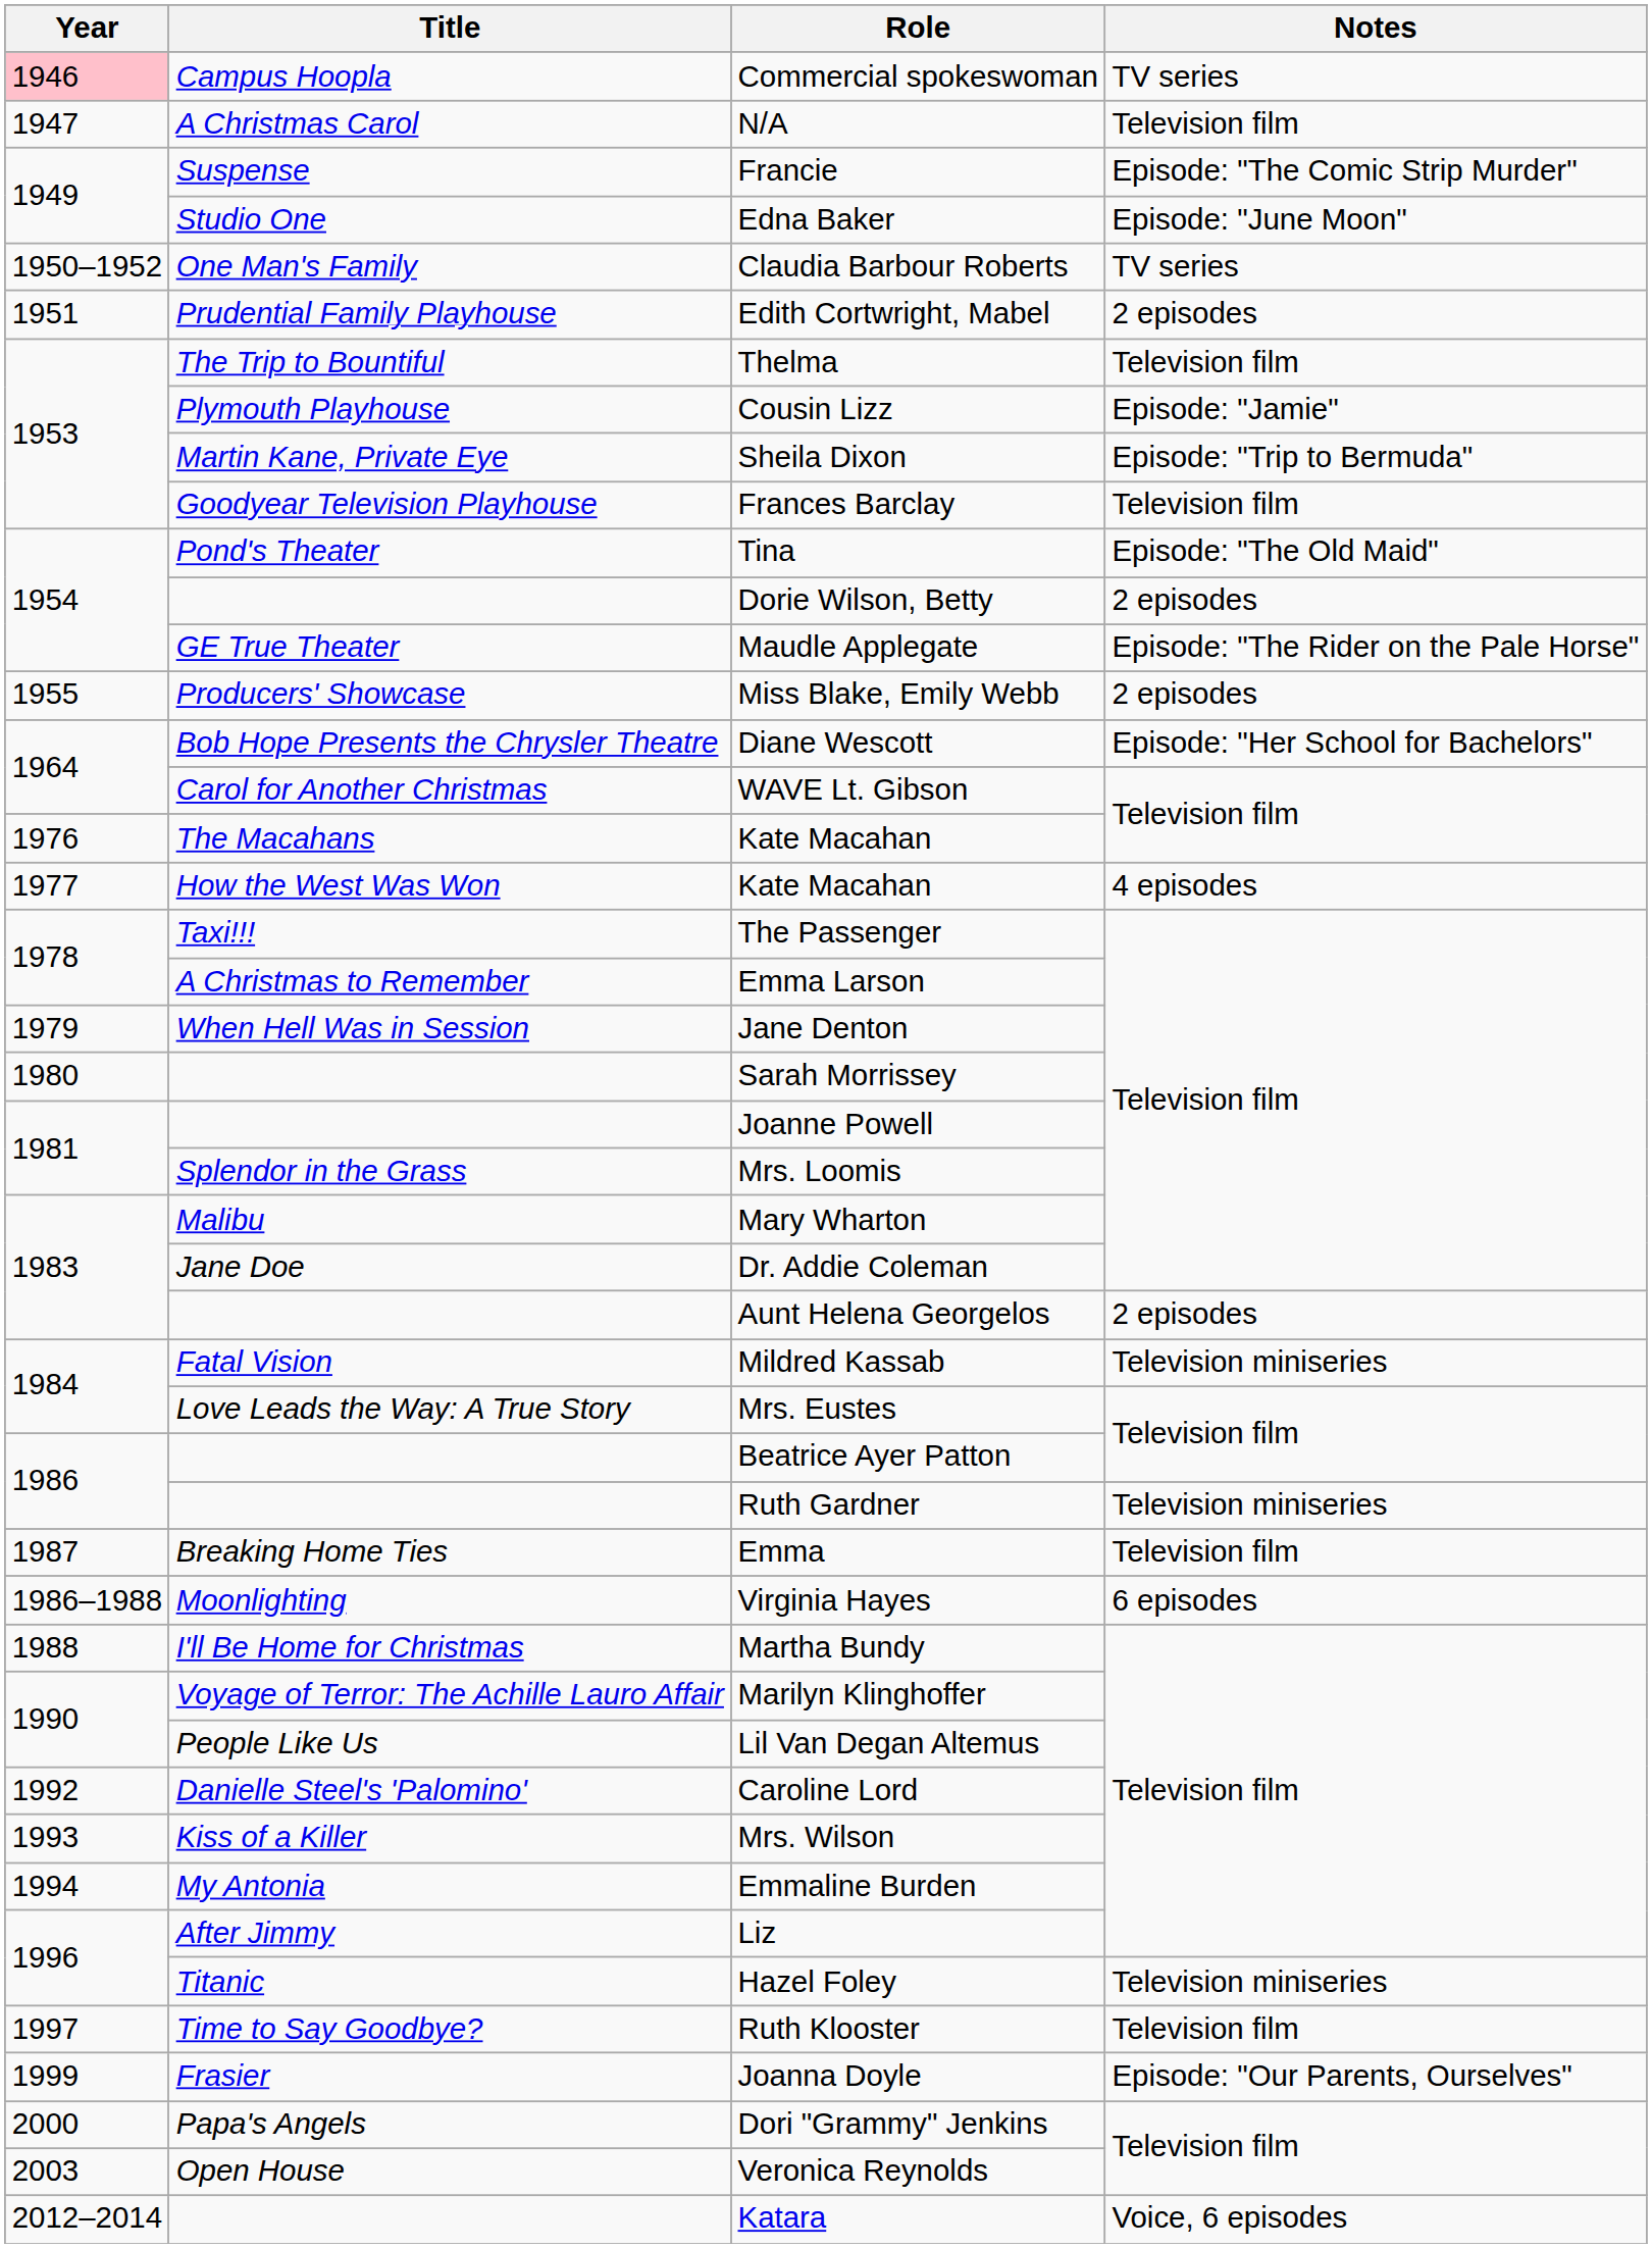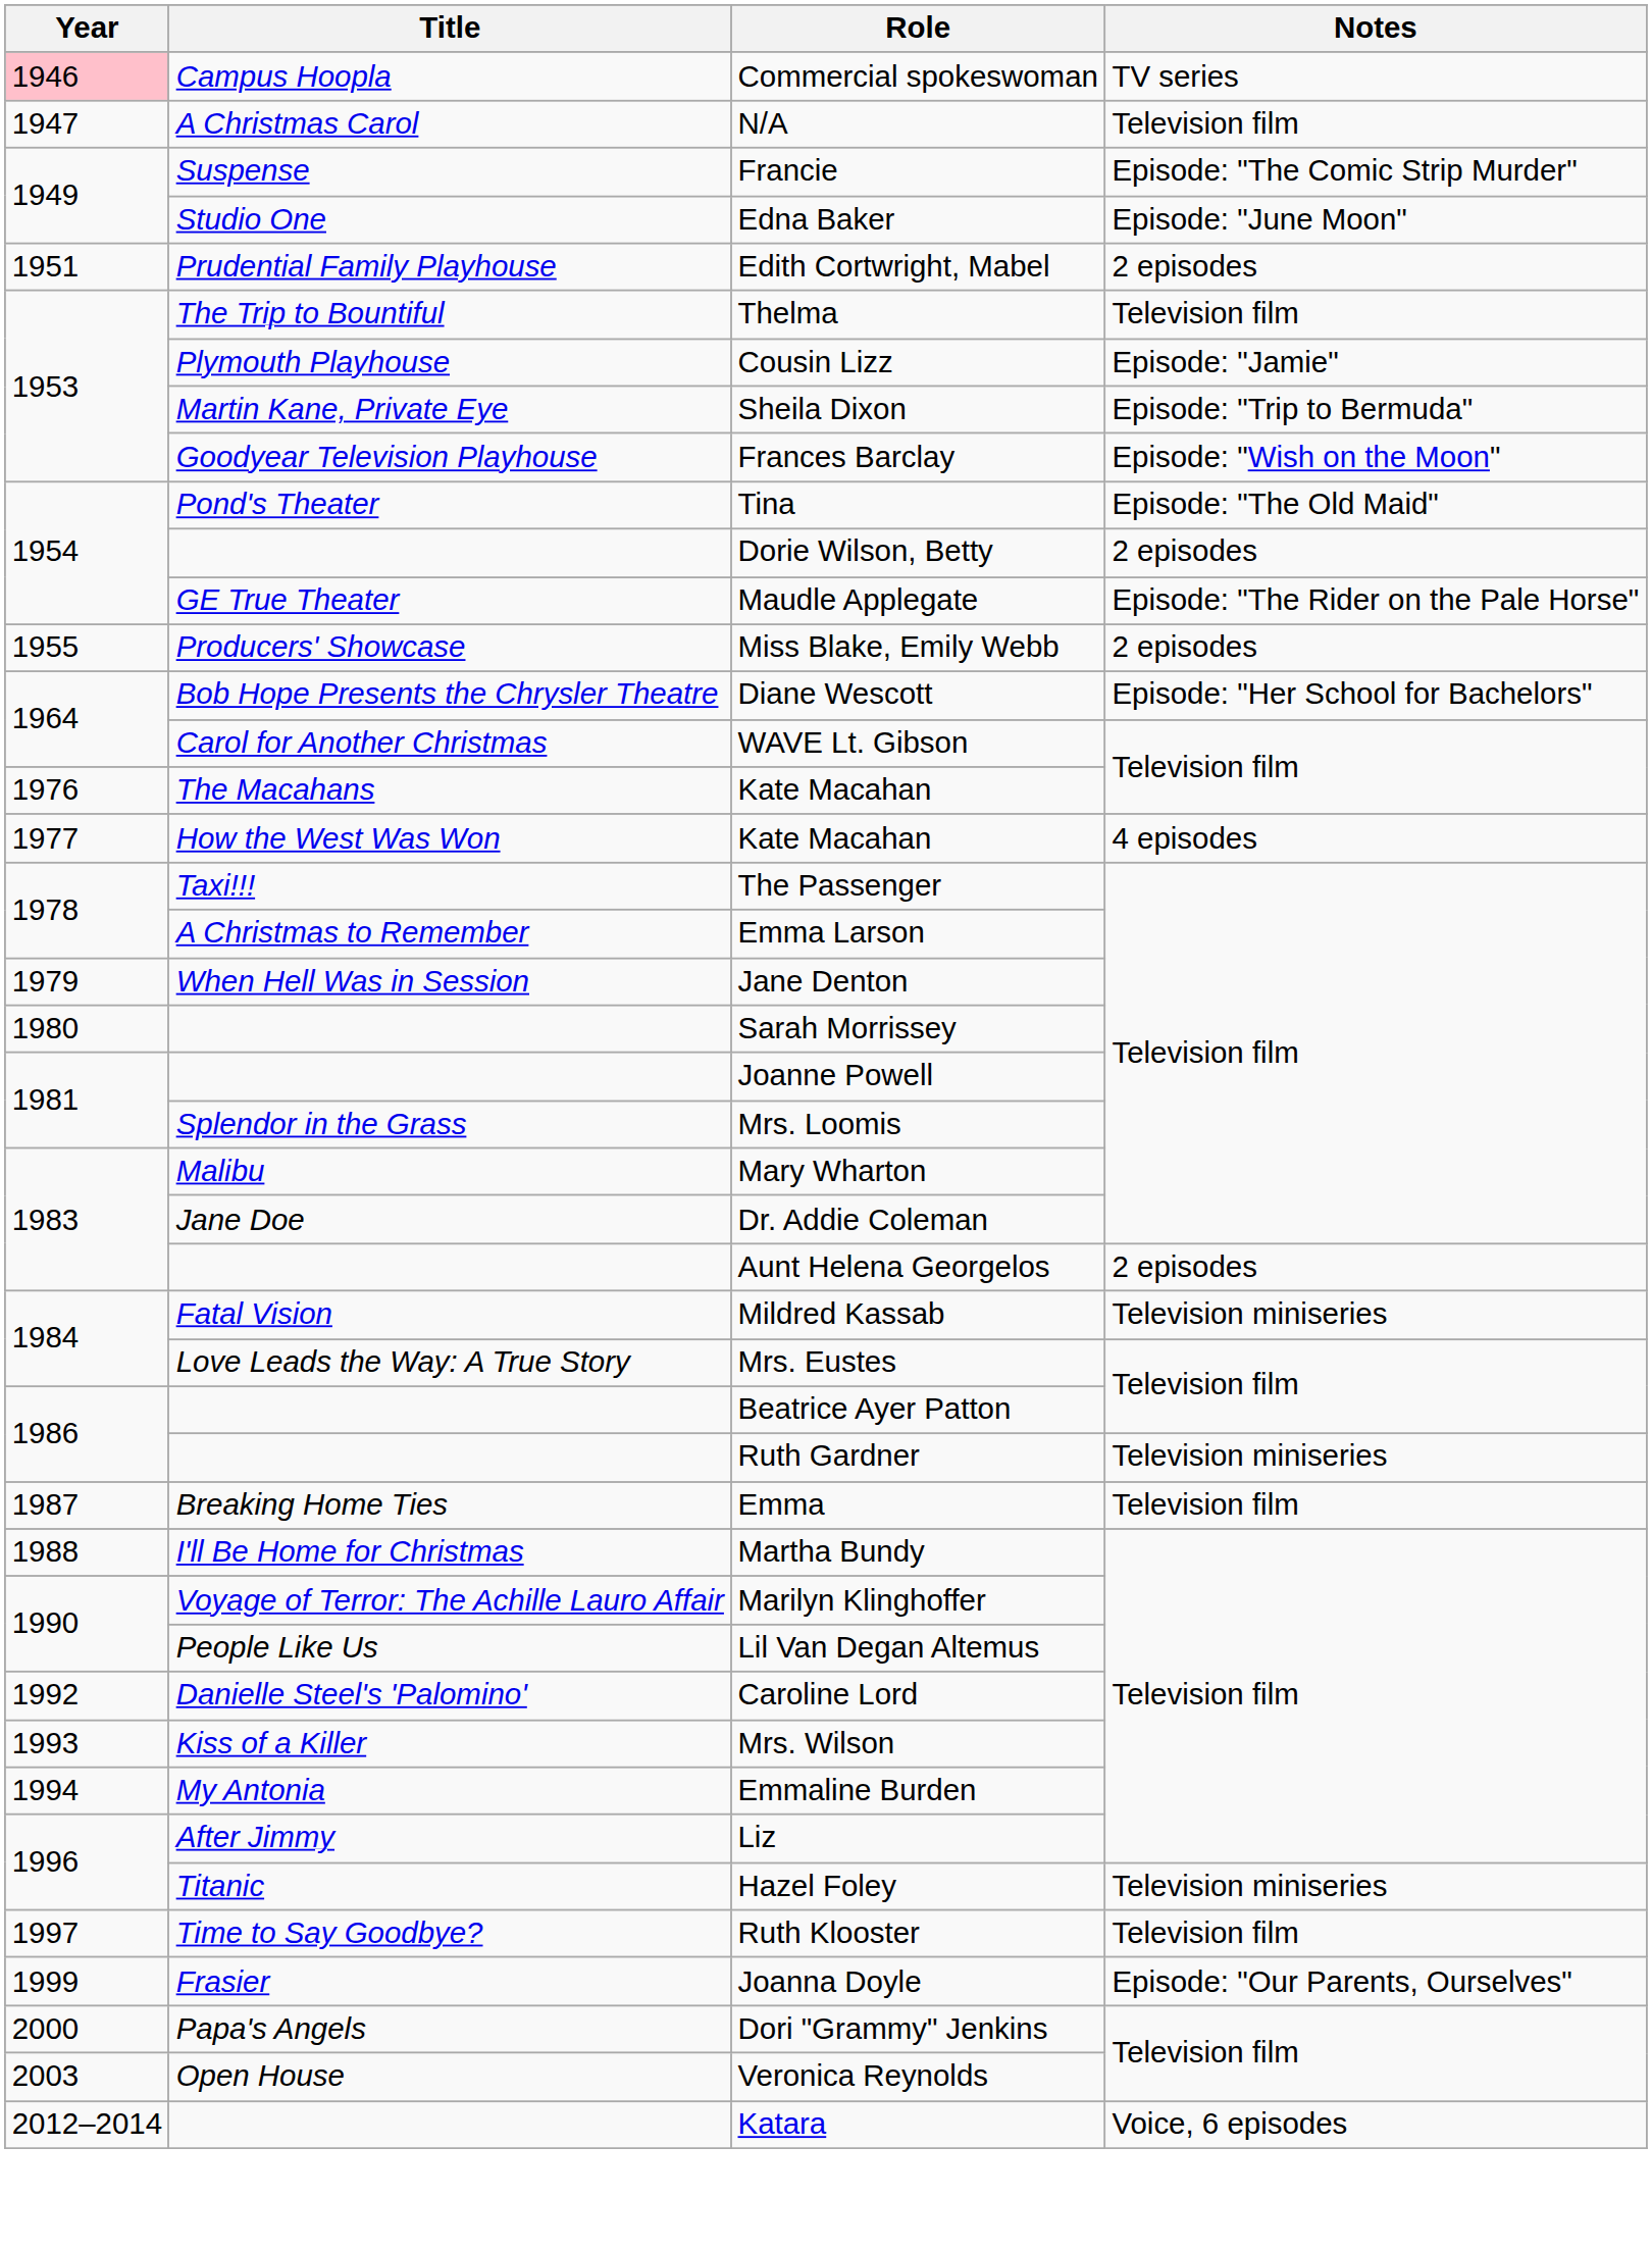- row: 1950–1952 | One Man's Family | Claudia Barbour Roberts | TV series
Frances Barclay | Notes: Television film -> Episode: "Wish on the Moon"
- row: 1986–1988 | Moonlighting | Virginia Hayes | 6 episodes
